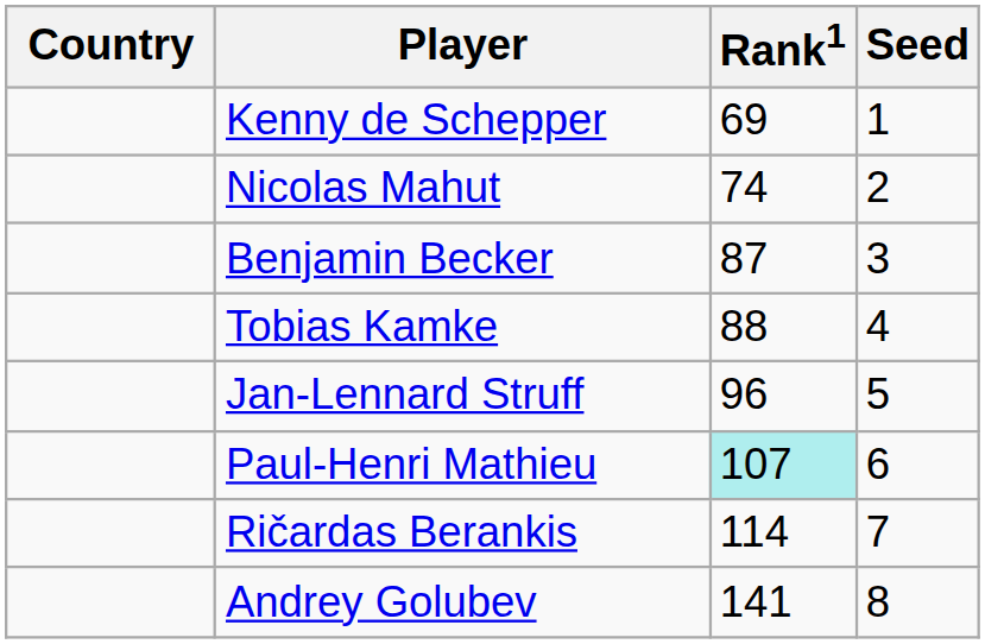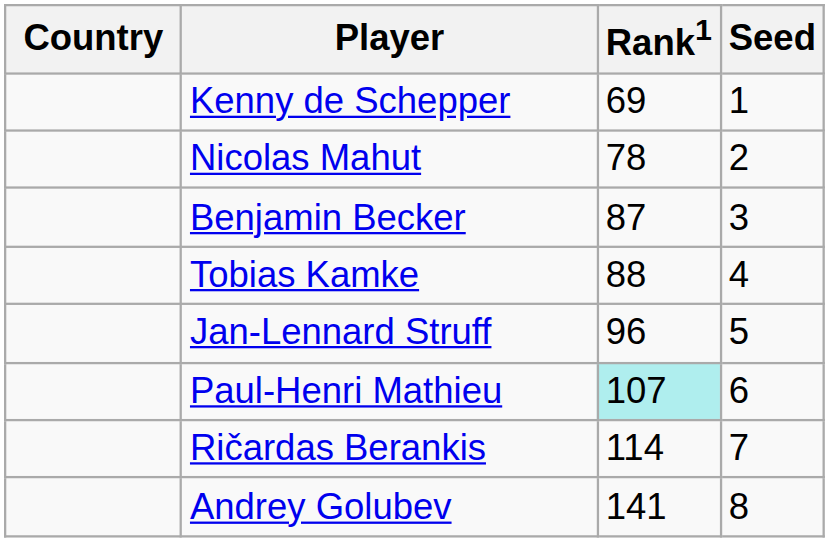Nicolas Mahut | Rank1: 74 -> 78
